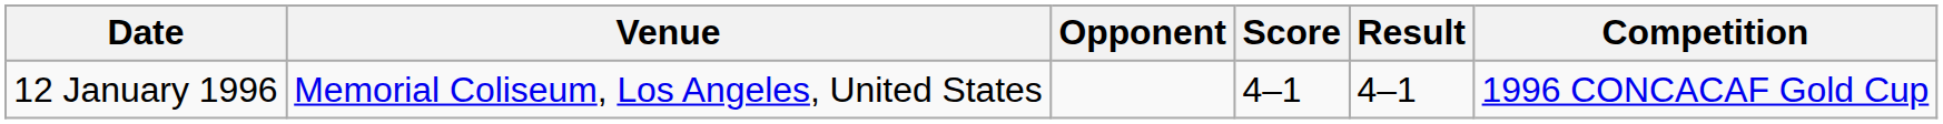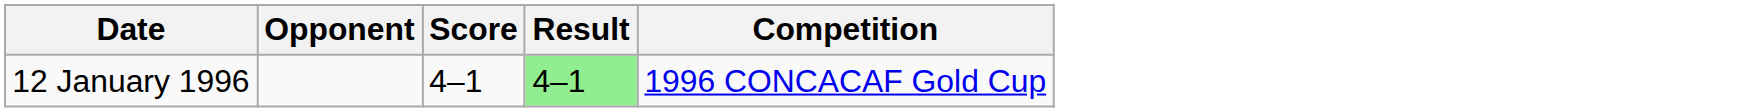- column: Venue | Memorial Coliseum, Los Angeles, United States
12 January 1996 | Result: no background -> lightgreen background
